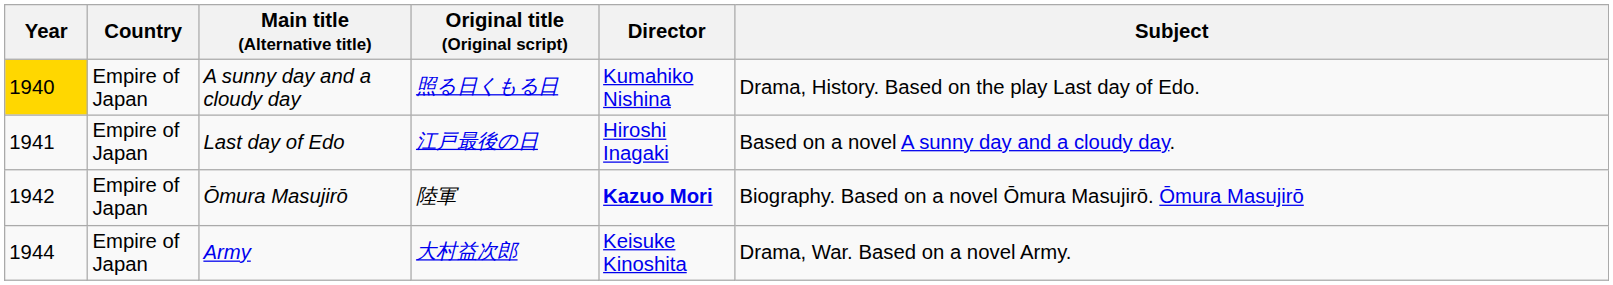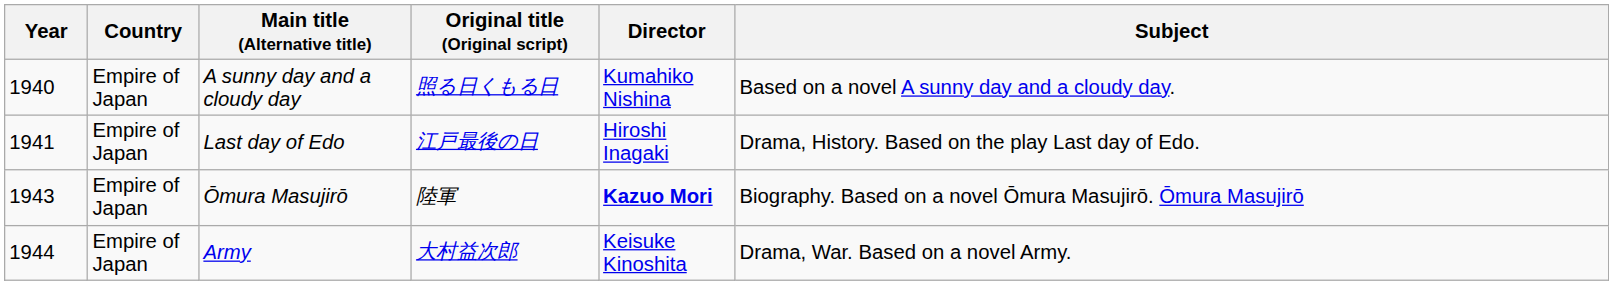A sunny day and a cloudy day | Year: gold background -> no background
A sunny day and a cloudy day | Subject: Drama, History. Based on the play Last day of Edo. -> Based on a novel A sunny day and a cloudy day.
Last day of Edo | Subject: Based on a novel A sunny day and a cloudy day. -> Drama, History. Based on the play Last day of Edo.
Ōmura Masujirō | Year: 1942 -> 1943
